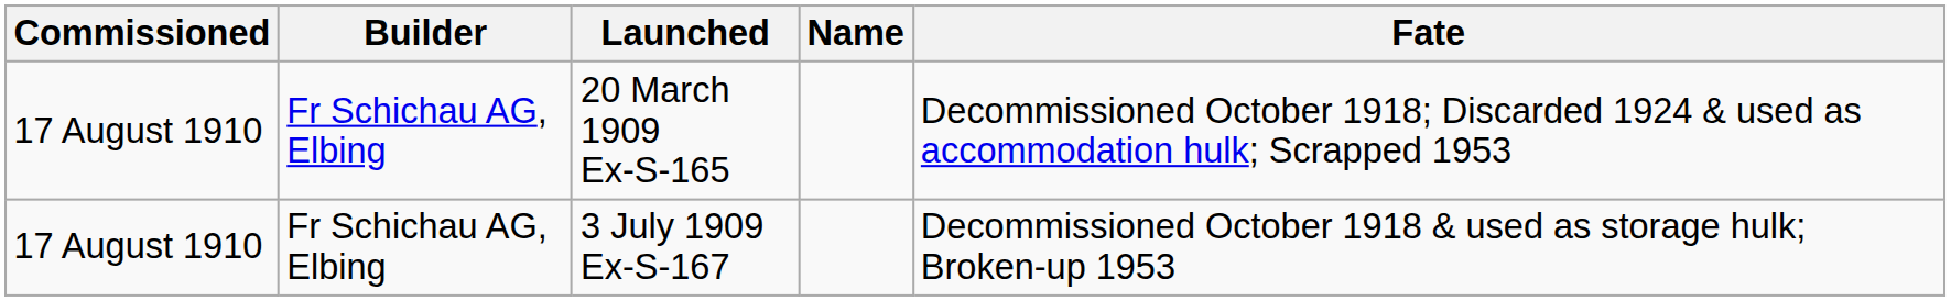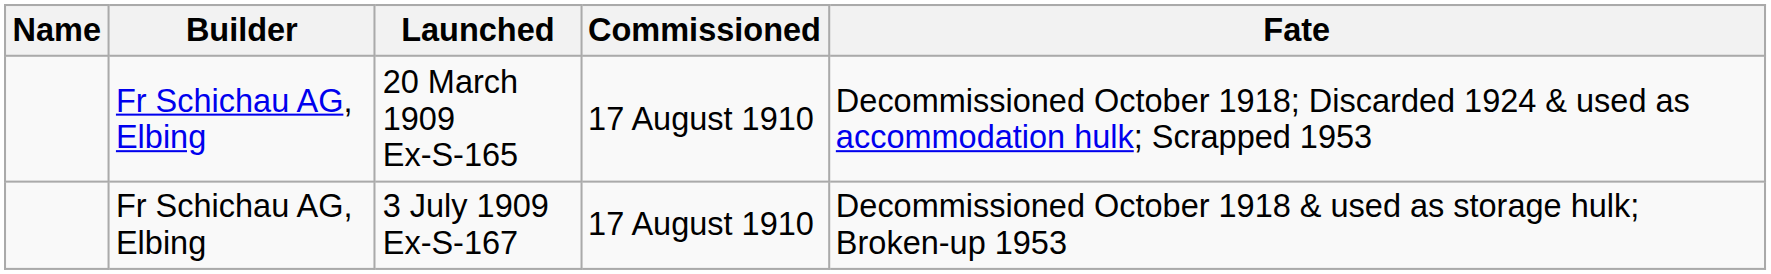columns swapped: Name <-> Commissioned
